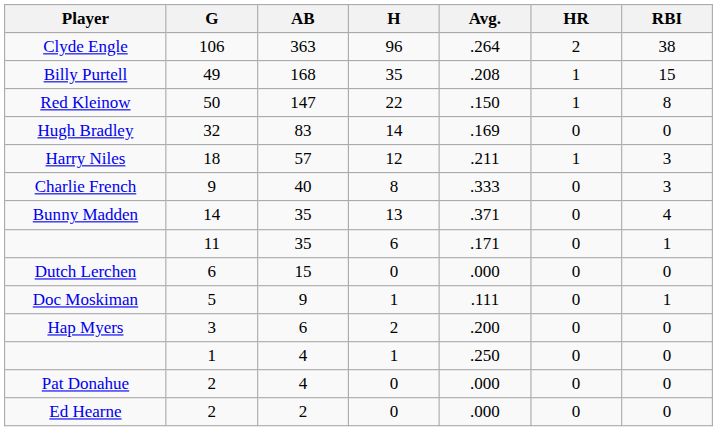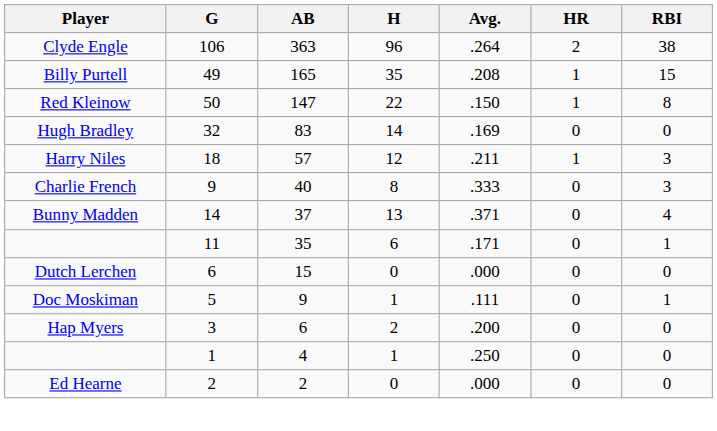Billy Purtell | AB: 168 -> 165
Bunny Madden | AB: 35 -> 37
- row: Pat Donahue | 2 | 4 | 0 | .000 | 0 | 0
